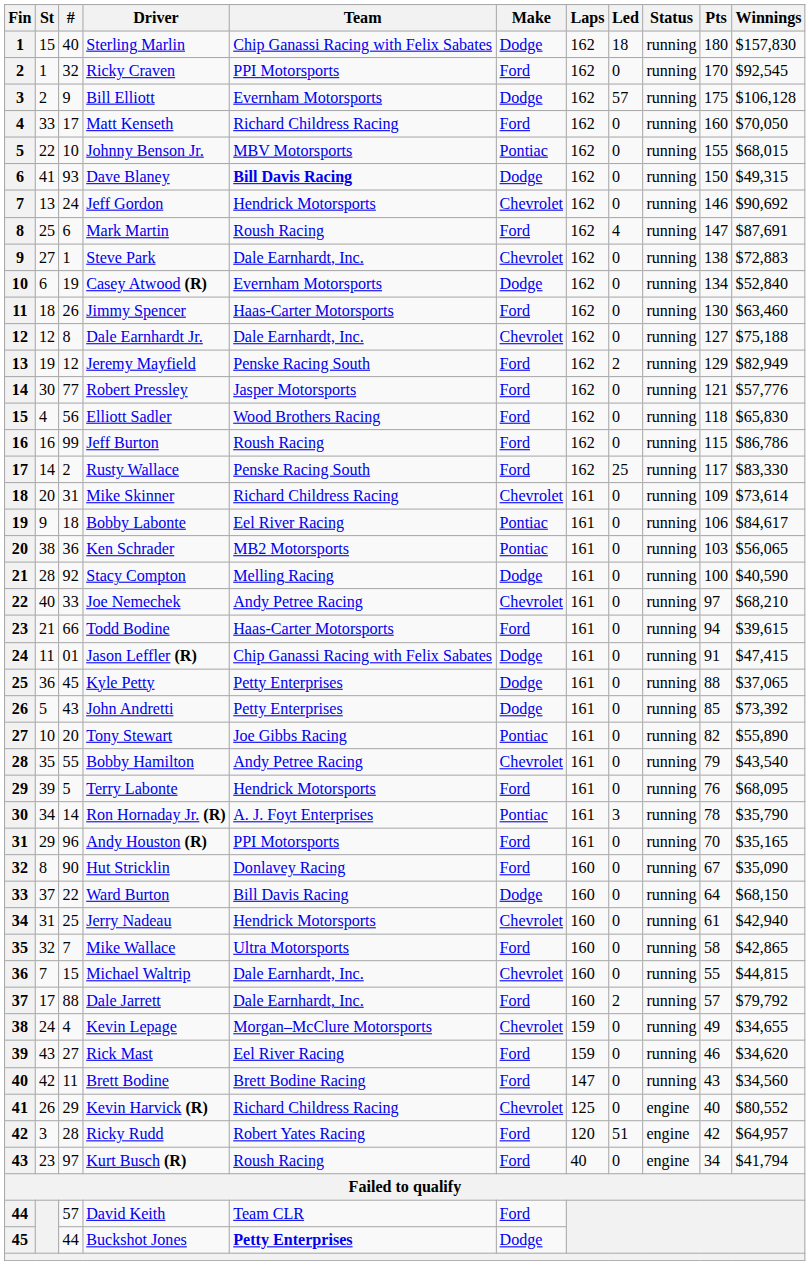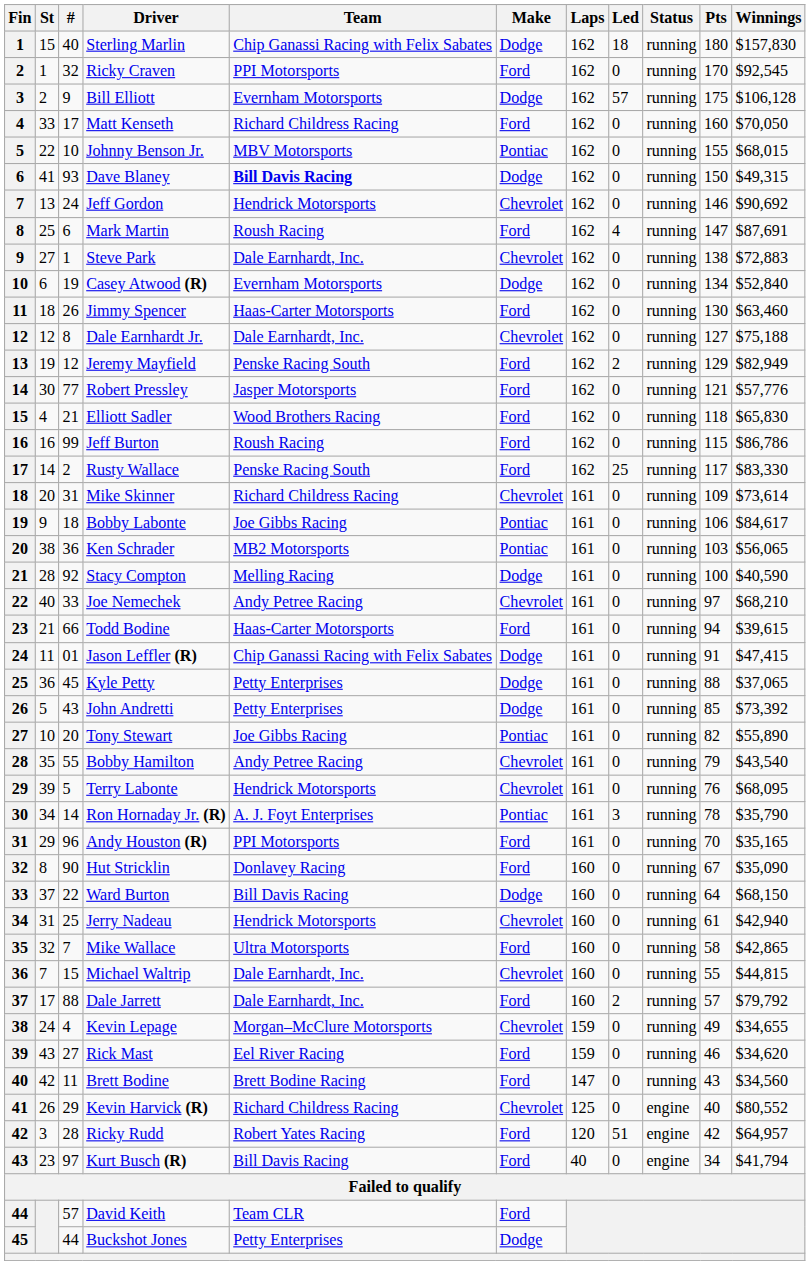Elliott Sadler | #: 56 -> 21
Bobby Labonte | Team: Eel River Racing -> Joe Gibbs Racing
Terry Labonte | Make: Ford -> Chevrolet
Kurt Busch (R) | Team: Roush Racing -> Bill Davis Racing
Buckshot Jones | Team: bold -> normal
